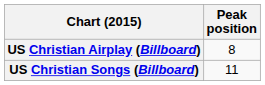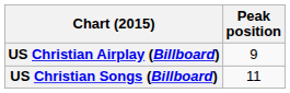US Christian Airplay (Billboard) | Peak position: 8 -> 9
